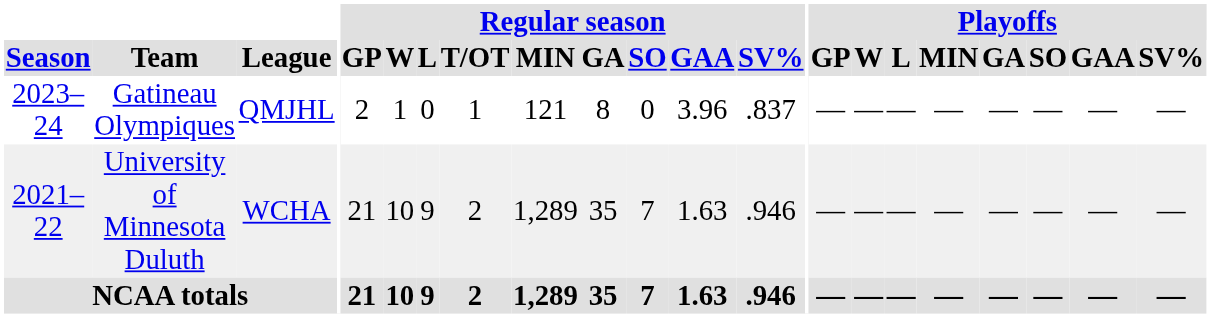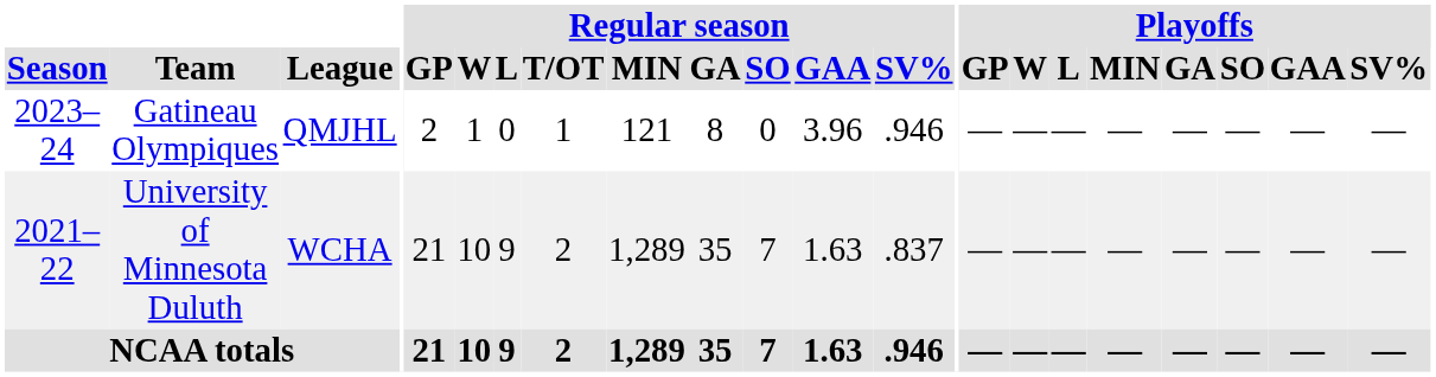Gatineau Olympiques | Regular season / SV%: .837 -> .946
University of Minnesota Duluth | Regular season / SV%: .946 -> .837
